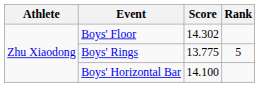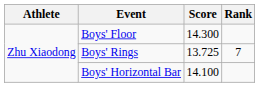Boys' Floor | Score: 14.302 -> 14.300
Boys' Rings | Score: 13.775 -> 13.725
Boys' Rings | Rank: 5 -> 7
